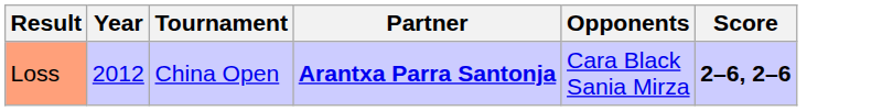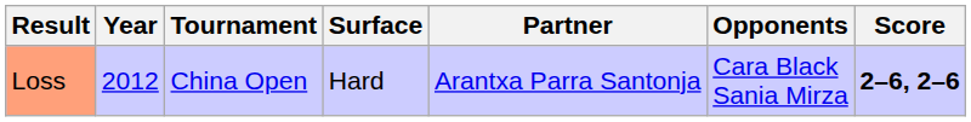+ column: Surface | Hard
Loss | Partner: bold -> normal
